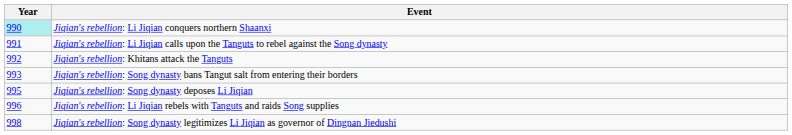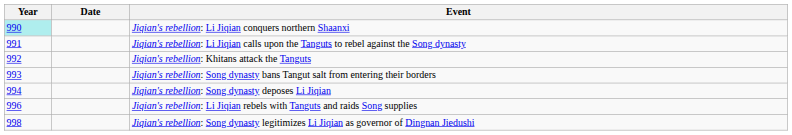+ column: Date
Jiqian's rebellion: Song dynasty deposes Li Jiqian | Year: 995 -> 994
